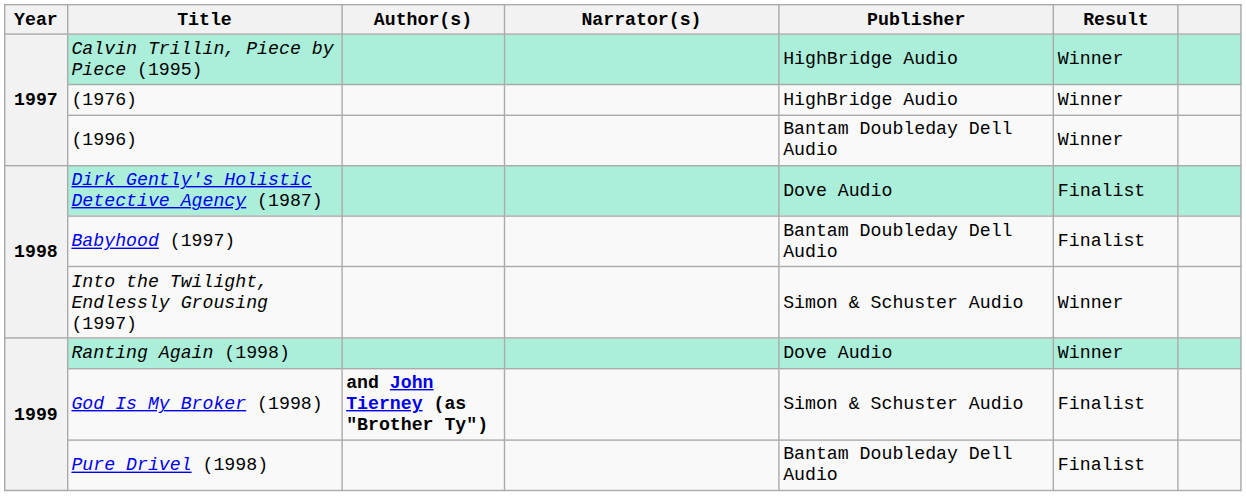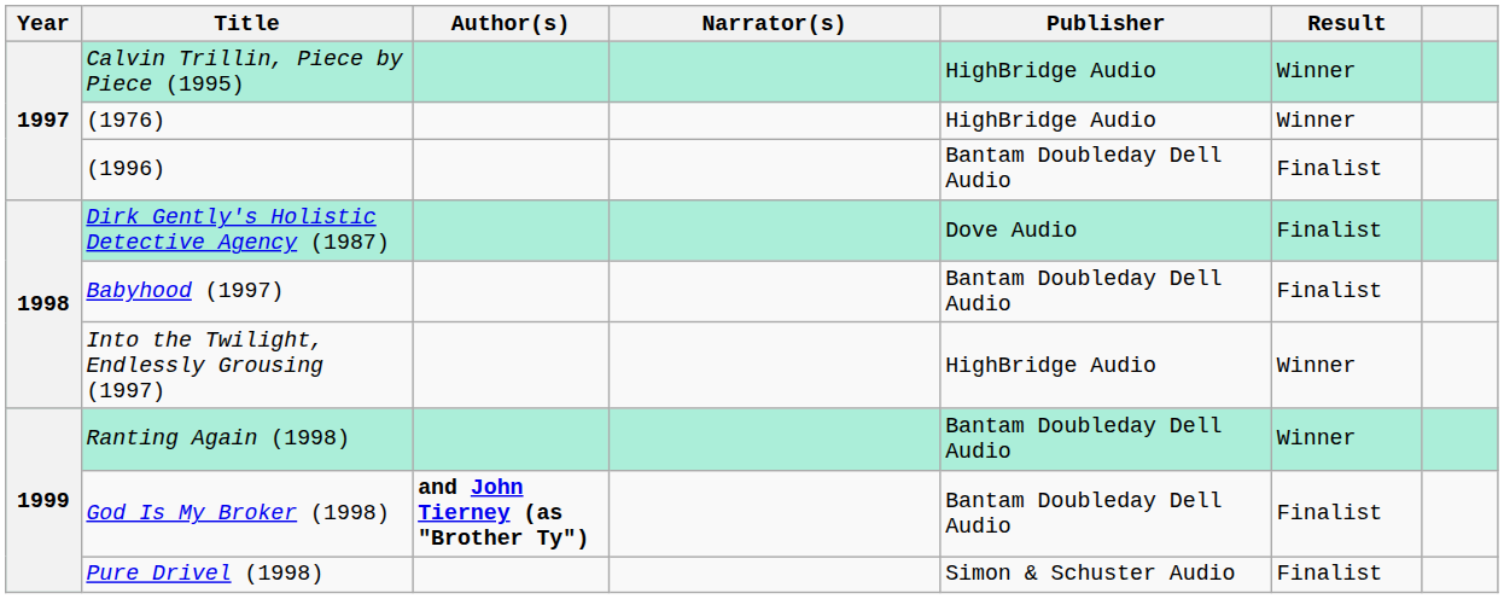(1996) | Result: Winner -> Finalist
Into the Twilight, Endlessly Grousing (1997) | Publisher: Simon & Schuster Audio -> HighBridge Audio
Ranting Again (1998) | Publisher: Dove Audio -> Bantam Doubleday Dell Audio
God Is My Broker (1998) | Publisher: Simon & Schuster Audio -> Bantam Doubleday Dell Audio
Pure Drivel (1998) | Publisher: Bantam Doubleday Dell Audio -> Simon & Schuster Audio
